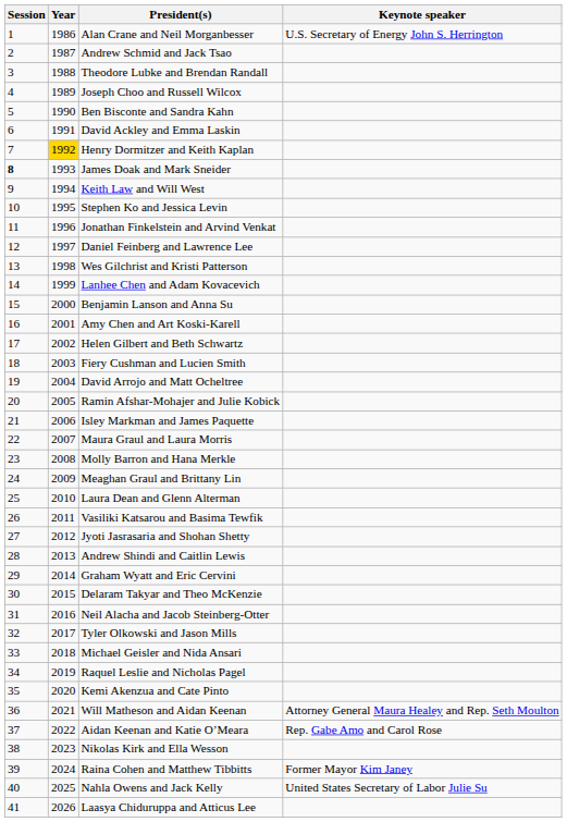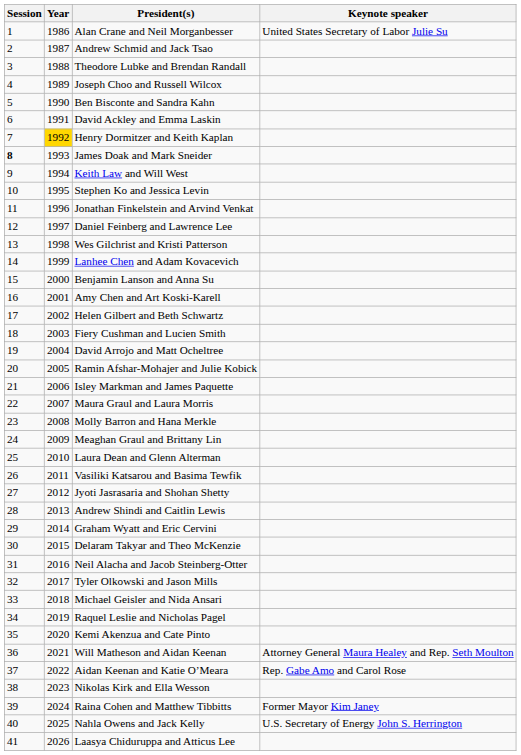Alan Crane and Neil Morganbesser | Keynote speaker: U.S. Secretary of Energy John S. Herrington -> United States Secretary of Labor Julie Su
Nahla Owens and Jack Kelly | Keynote speaker: United States Secretary of Labor Julie Su -> U.S. Secretary of Energy John S. Herrington
